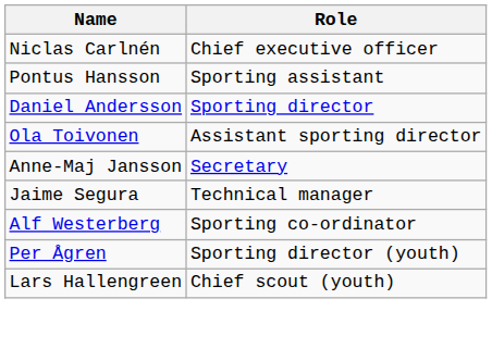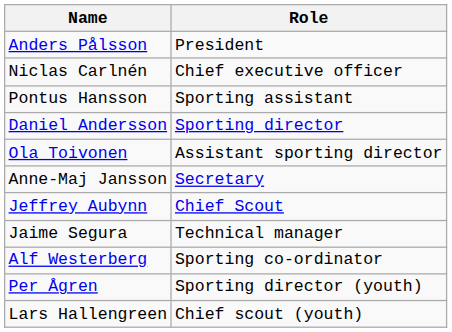+ row: Anders Pålsson | President
+ row: Jeffrey Aubynn | Chief Scout
